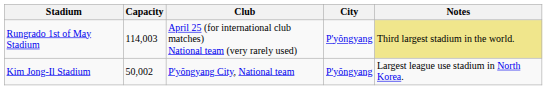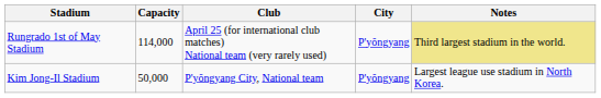Rungrado 1st of May Stadium | Capacity: 114,003 -> 114,000
Kim Jong-Il Stadium | Capacity: 50,002 -> 50,000
